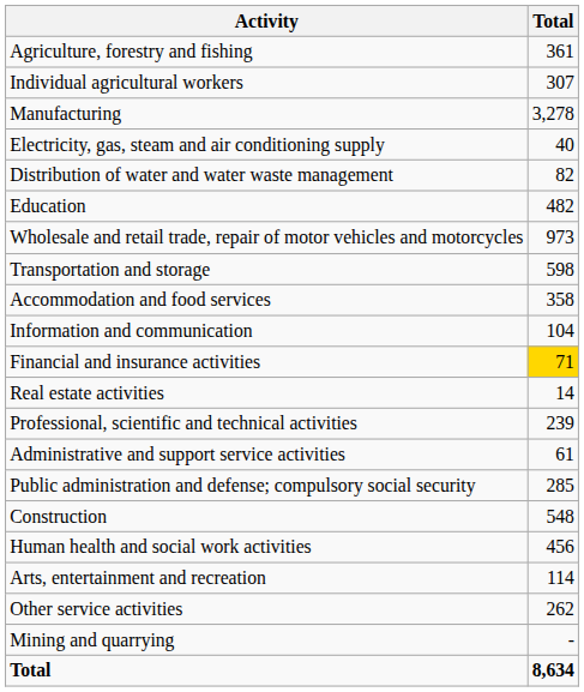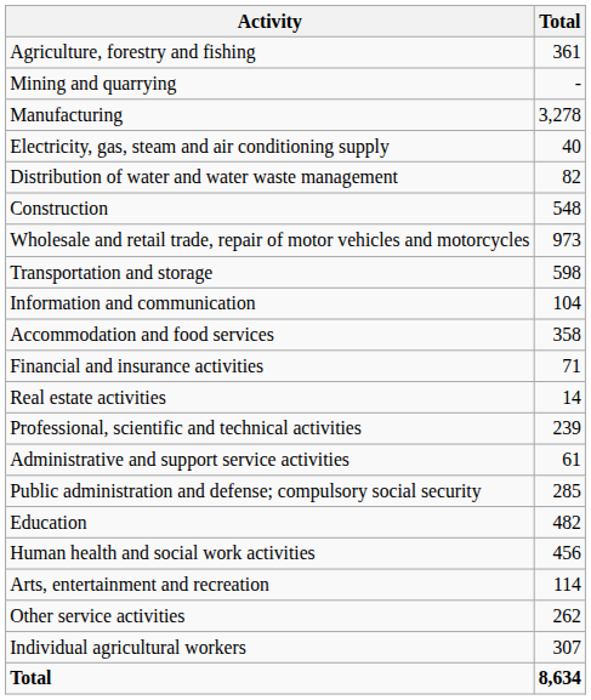rows swapped: Mining and quarrying <-> Individual agricultural workers
rows swapped: Construction <-> Education
rows swapped: Accommodation and food services <-> Information and communication
Financial and insurance activities | Total: gold background -> no background
